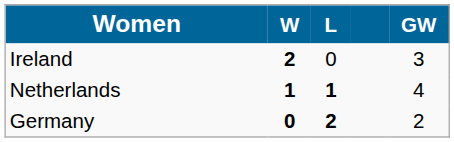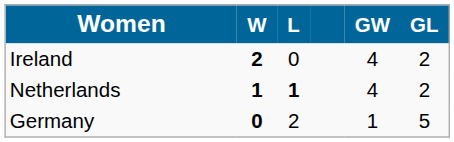+ column: GL | 2 | 2 | 5
Ireland | GW: 3 -> 4
Germany | L: bold -> normal
Germany | GW: 2 -> 1
